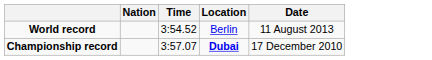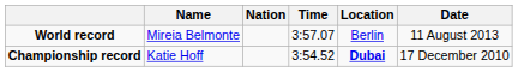+ column: Name | Mireia Belmonte | Katie Hoff
World record | Time: 3:54.52 -> 3:57.07
Championship record | Time: 3:57.07 -> 3:54.52
